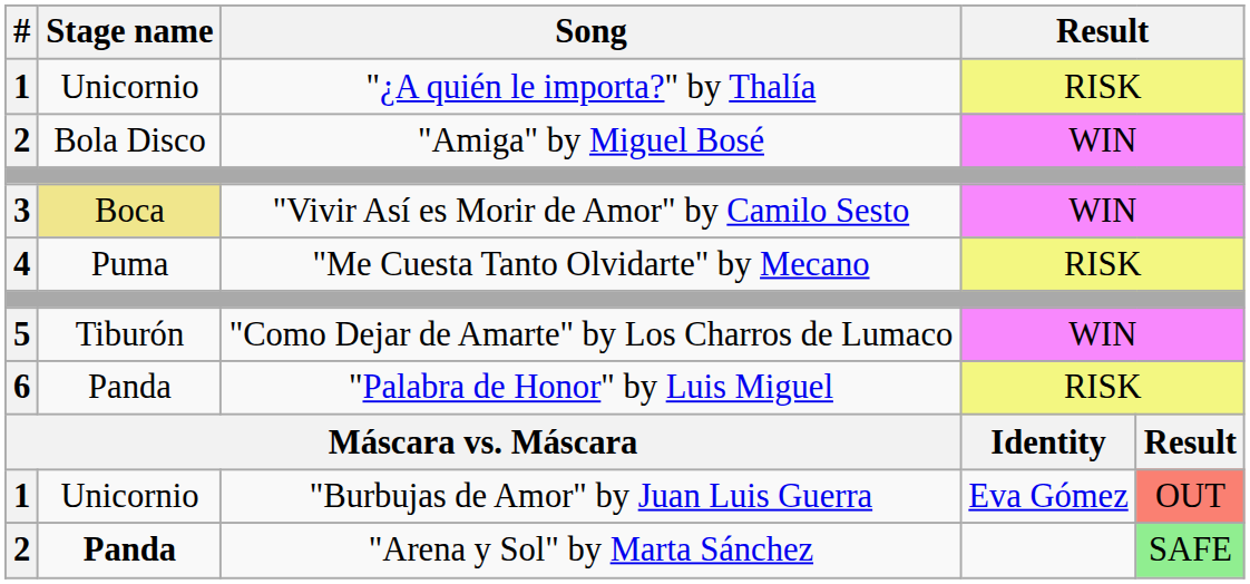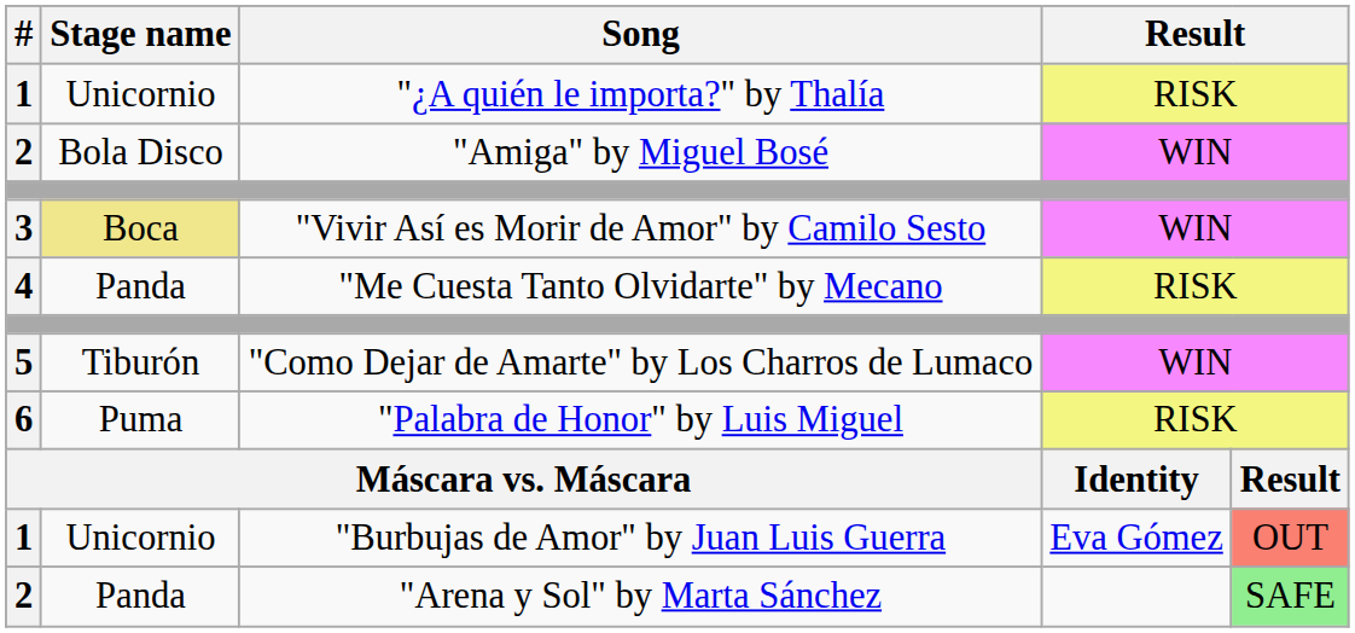"Me Cuesta Tanto Olvidarte" by Mecano | Stage name: Puma -> Panda
"Palabra de Honor" by Luis Miguel | Stage name: Panda -> Puma
"Arena y Sol" by Marta Sánchez | Stage name: bold -> normal
